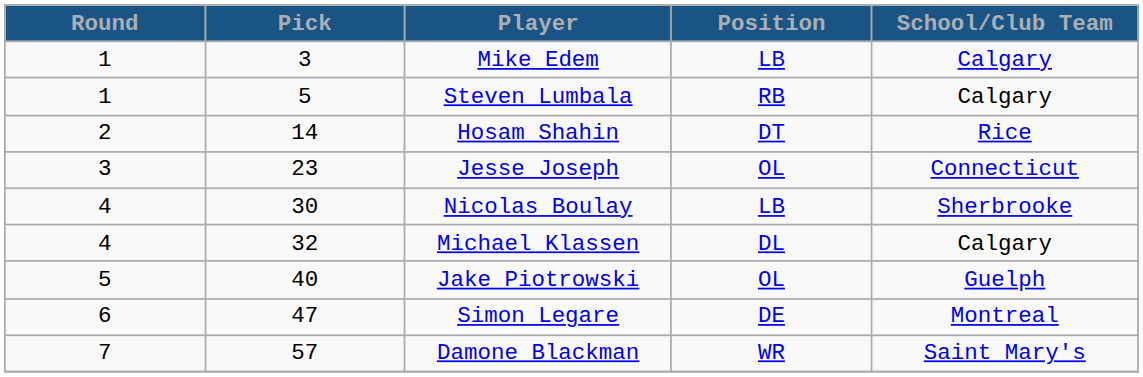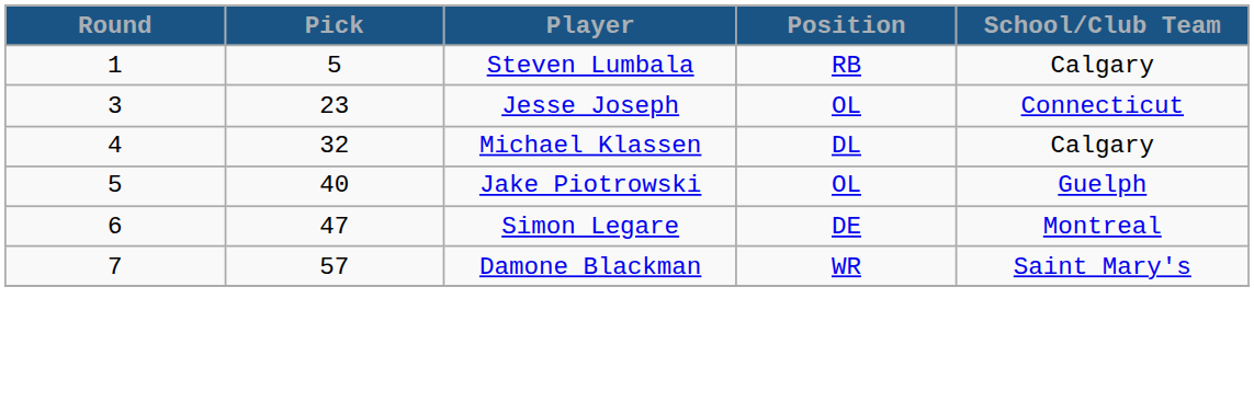- row: 1 | 3 | Mike Edem | LB | Calgary
- row: 2 | 14 | Hosam Shahin | DT | Rice
- row: 4 | 30 | Nicolas Boulay | LB | Sherbrooke
